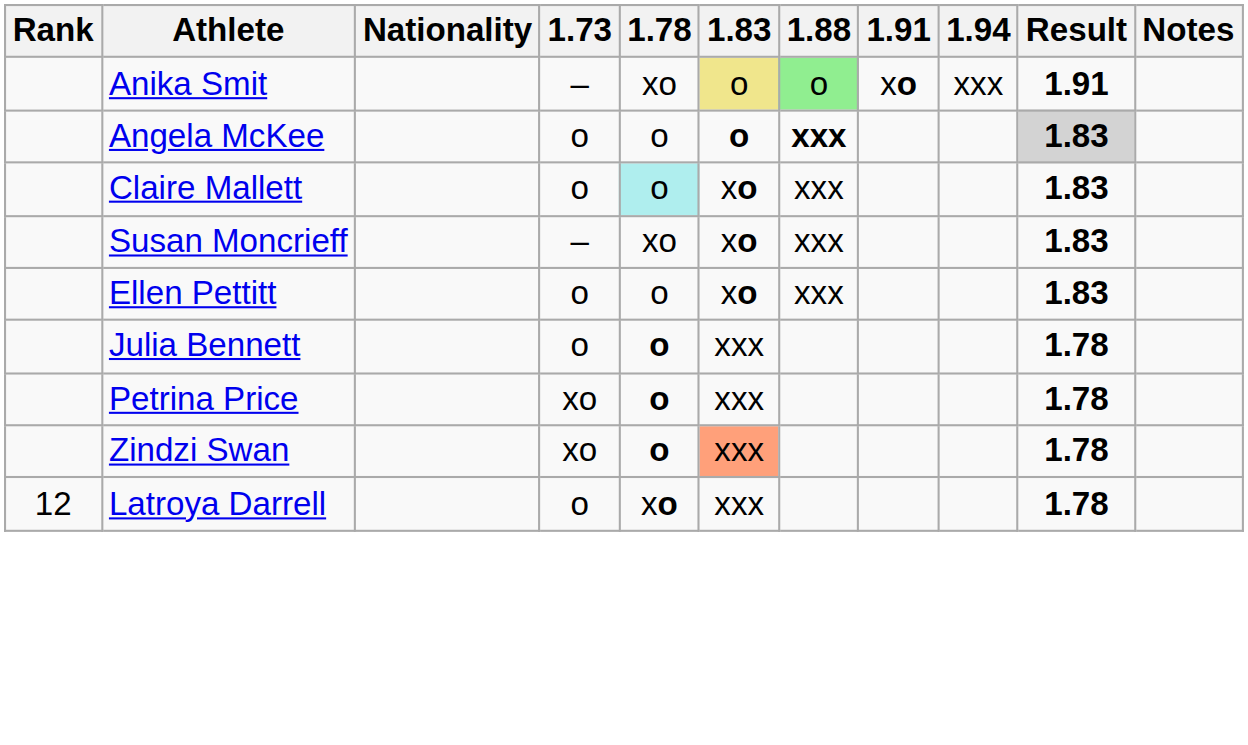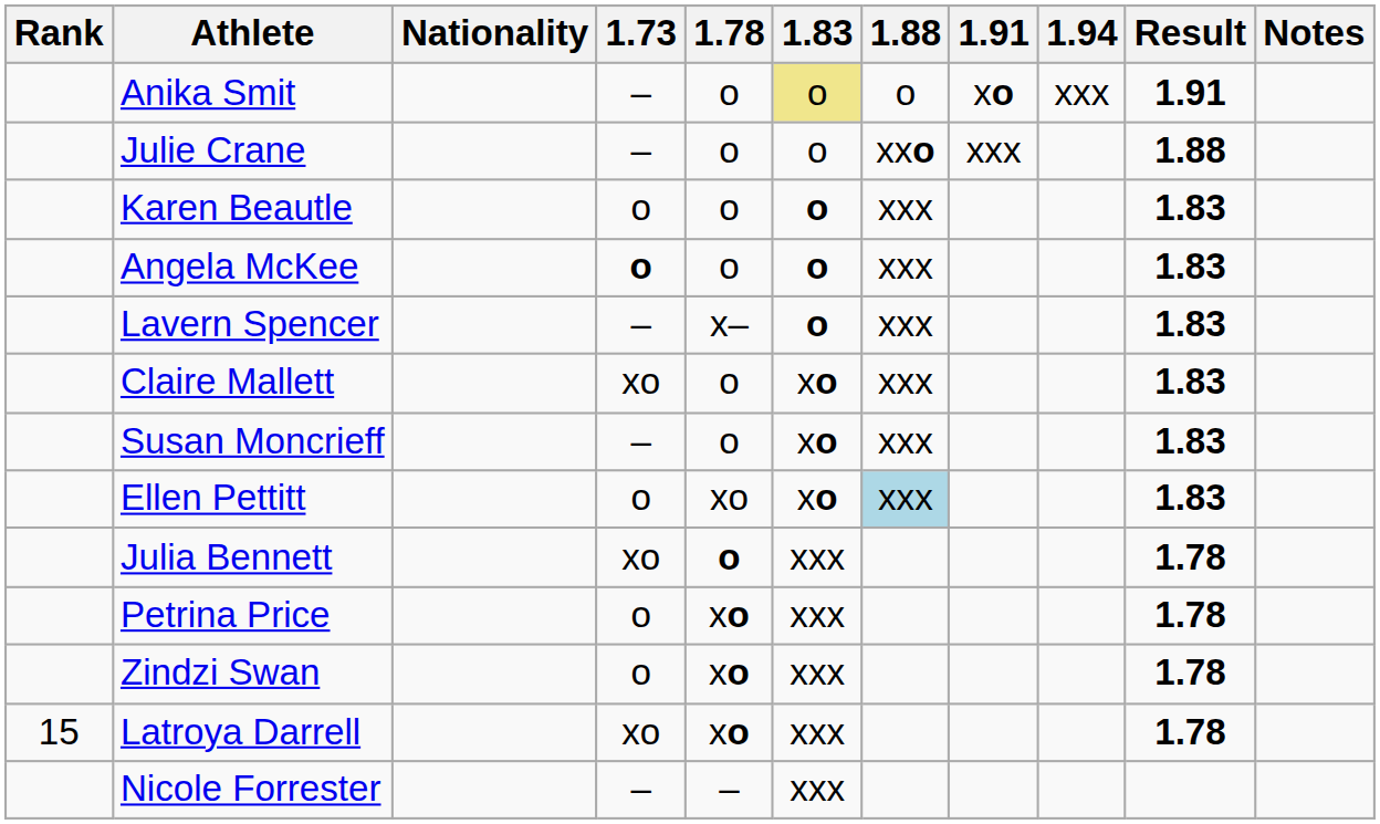Anika Smit | 1.78: xo -> o
Anika Smit | 1.88: lightgreen background -> no background
+ row: Julie Crane | – | o | o | xxo | xxx | 1.88
+ row: Karen Beautle | o | o | o | xxx | 1.83
Angela McKee | 1.73: normal -> bold
Angela McKee | 1.88: bold -> normal
Angela McKee | Result: lightgrey background -> no background
+ row: Lavern Spencer | – | x– | o | xxx | 1.83
Claire Mallett | 1.73: o -> xo
Claire Mallett | 1.78: paleturquoise background -> no background
Susan Moncrieff | 1.78: xo -> o
Ellen Pettitt | 1.78: o -> xo
Ellen Pettitt | 1.88: no background -> lightblue background
Julia Bennett | 1.73: o -> xo
Petrina Price | 1.73: xo -> o
Petrina Price | 1.78: o -> xo
Zindzi Swan | 1.73: xo -> o
Zindzi Swan | 1.78: o -> xo
Zindzi Swan | 1.83: lightsalmon background -> no background
Latroya Darrell | Rank: 12 -> 15
Latroya Darrell | 1.73: o -> xo
+ row: Nicole Forrester | – | – | xxx
